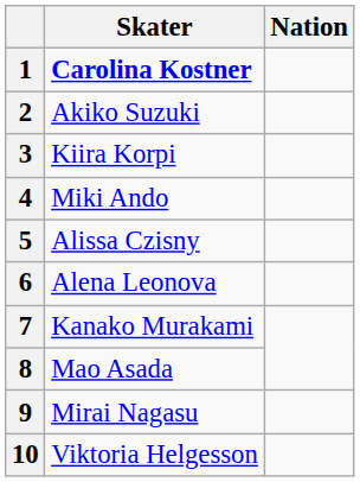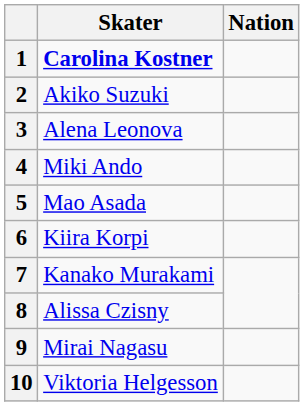3 | Skater: Kiira Korpi -> Alena Leonova
5 | Skater: Alissa Czisny -> Mao Asada
6 | Skater: Alena Leonova -> Kiira Korpi
8 | Skater: Mao Asada -> Alissa Czisny
